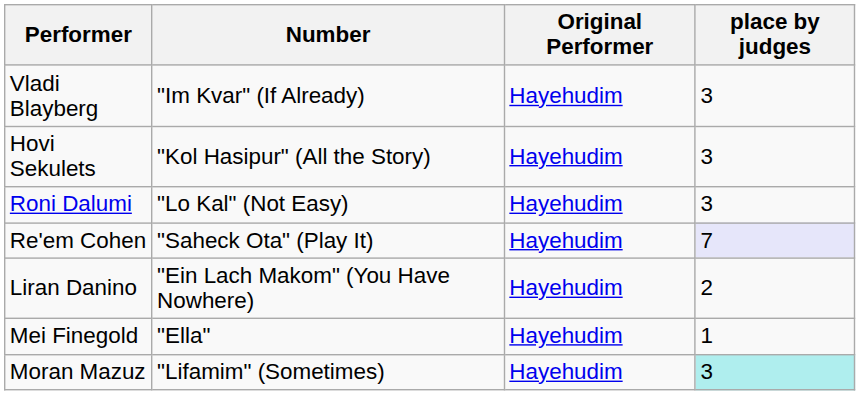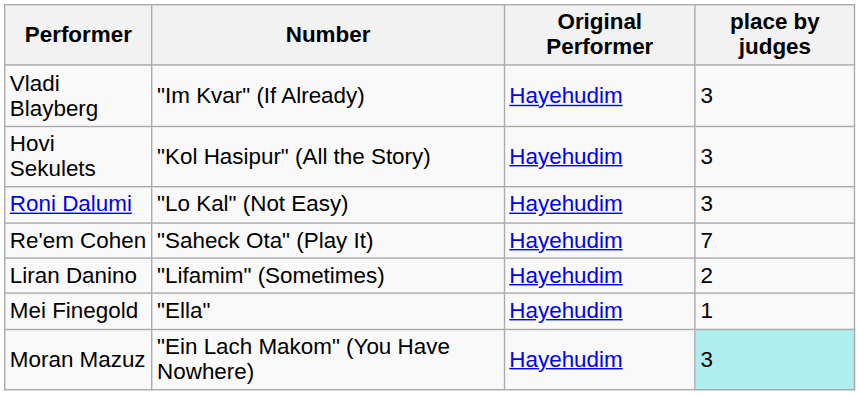Re'em Cohen | place by judges: lavender background -> no background
Liran Danino | Number: "Ein Lach Makom" (You Have Nowhere) -> "Lifamim" (Sometimes)
Moran Mazuz | Number: "Lifamim" (Sometimes) -> "Ein Lach Makom" (You Have Nowhere)
